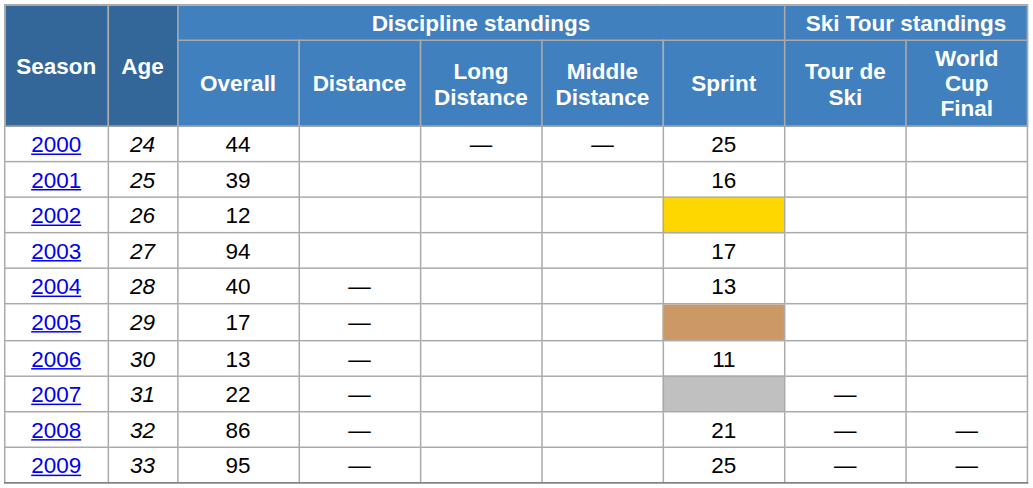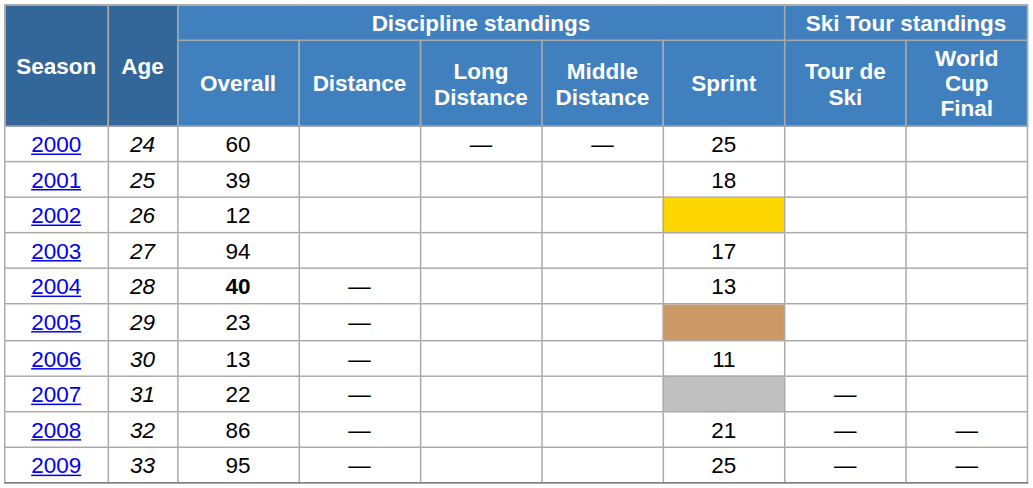2000 | Discipline standings / Overall: 44 -> 60
2001 | Discipline standings / Sprint: 16 -> 18
2004 | Discipline standings / Overall: normal -> bold
2005 | Discipline standings / Overall: 17 -> 23
